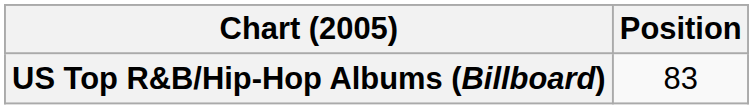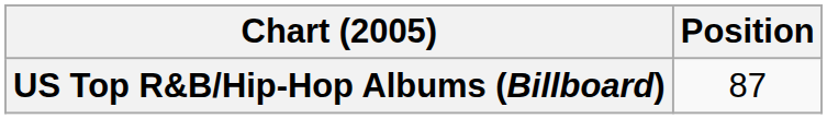US Top R&B/Hip-Hop Albums (Billboard) | Position: 83 -> 87
